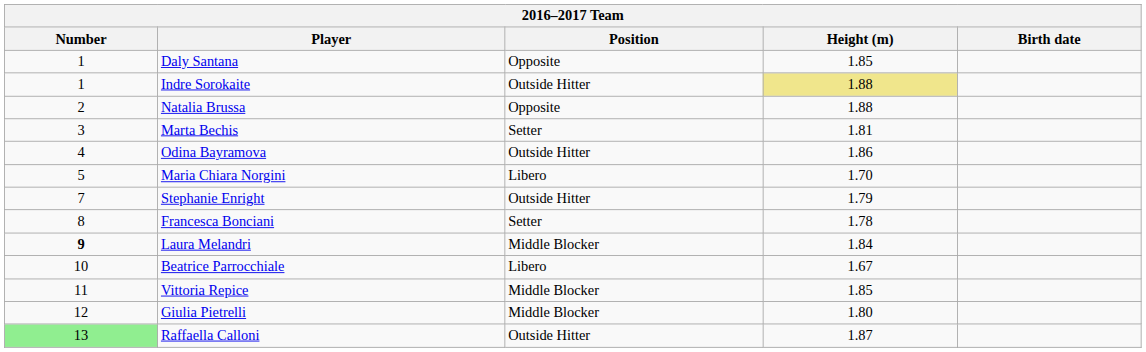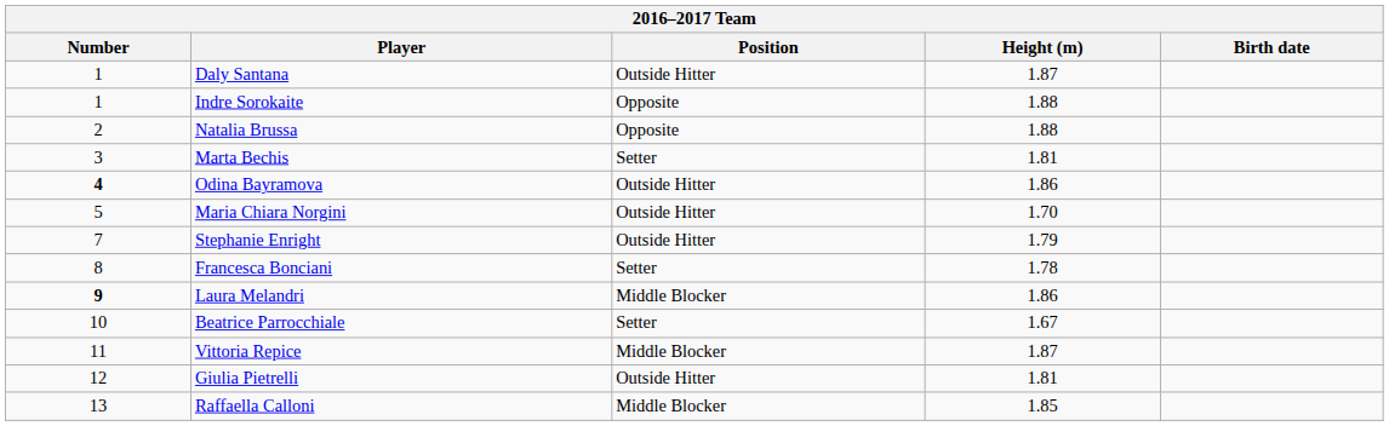Daly Santana | Position: Opposite -> Outside Hitter
Daly Santana | Height (m): 1.85 -> 1.87
Indre Sorokaite | Position: Outside Hitter -> Opposite
Indre Sorokaite | Height (m): khaki background -> no background
Odina Bayramova | Number: normal -> bold
Maria Chiara Norgini | Position: Libero -> Outside Hitter
Laura Melandri | Height (m): 1.84 -> 1.86
Beatrice Parrocchiale | Position: Libero -> Setter
Vittoria Repice | Height (m): 1.85 -> 1.87
Giulia Pietrelli | Position: Middle Blocker -> Outside Hitter
Giulia Pietrelli | Height (m): 1.80 -> 1.81
Raffaella Calloni | Number: lightgreen background -> no background
Raffaella Calloni | Position: Outside Hitter -> Middle Blocker
Raffaella Calloni | Height (m): 1.87 -> 1.85
